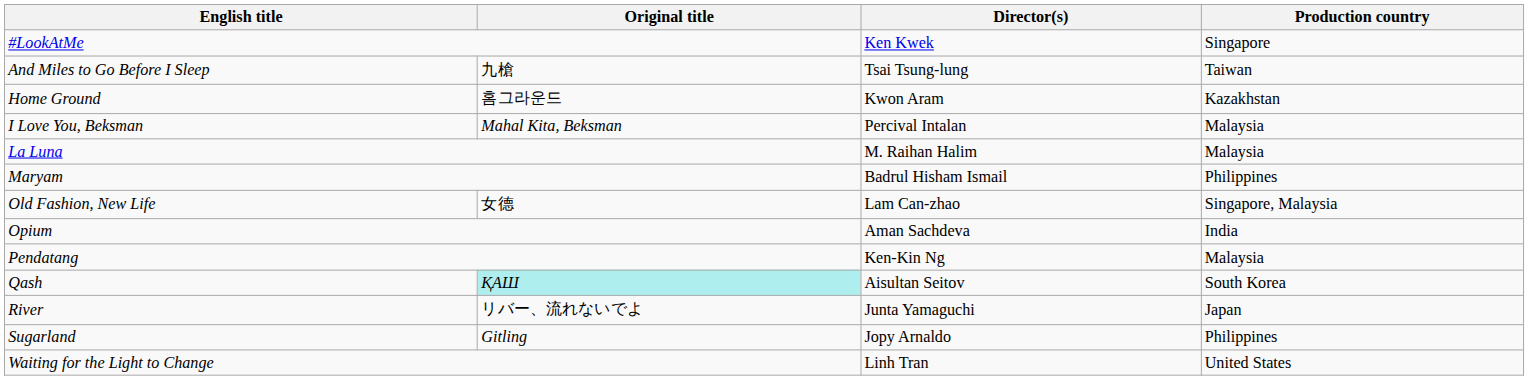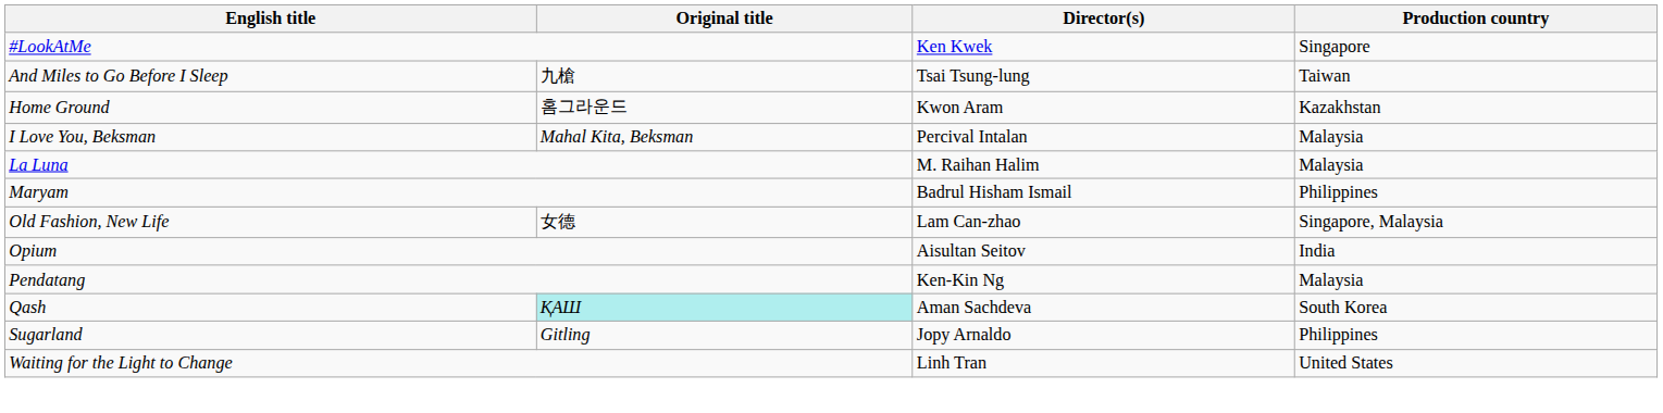Opium | Director(s): Aman Sachdeva -> Aisultan Seitov
Qash | Director(s): Aisultan Seitov -> Aman Sachdeva
- row: River | リバー、流れないでよ | Junta Yamaguchi | Japan
